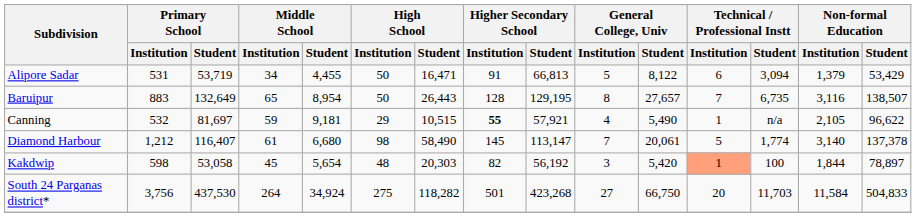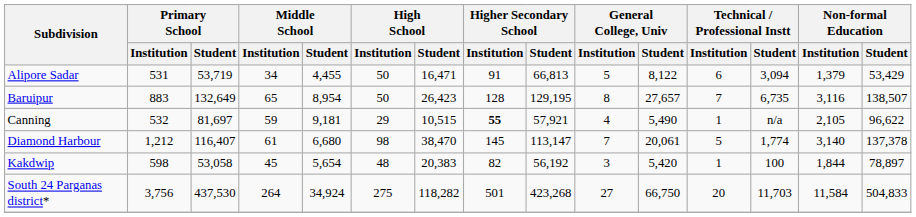Baruipur | High School / Student: 26,443 -> 26,423
Diamond Harbour | High School / Student: 58,490 -> 38,470
Kakdwip | High School / Student: 20,303 -> 20,383
Kakdwip | Technical / Professional Instt / Institution: lightsalmon background -> no background
